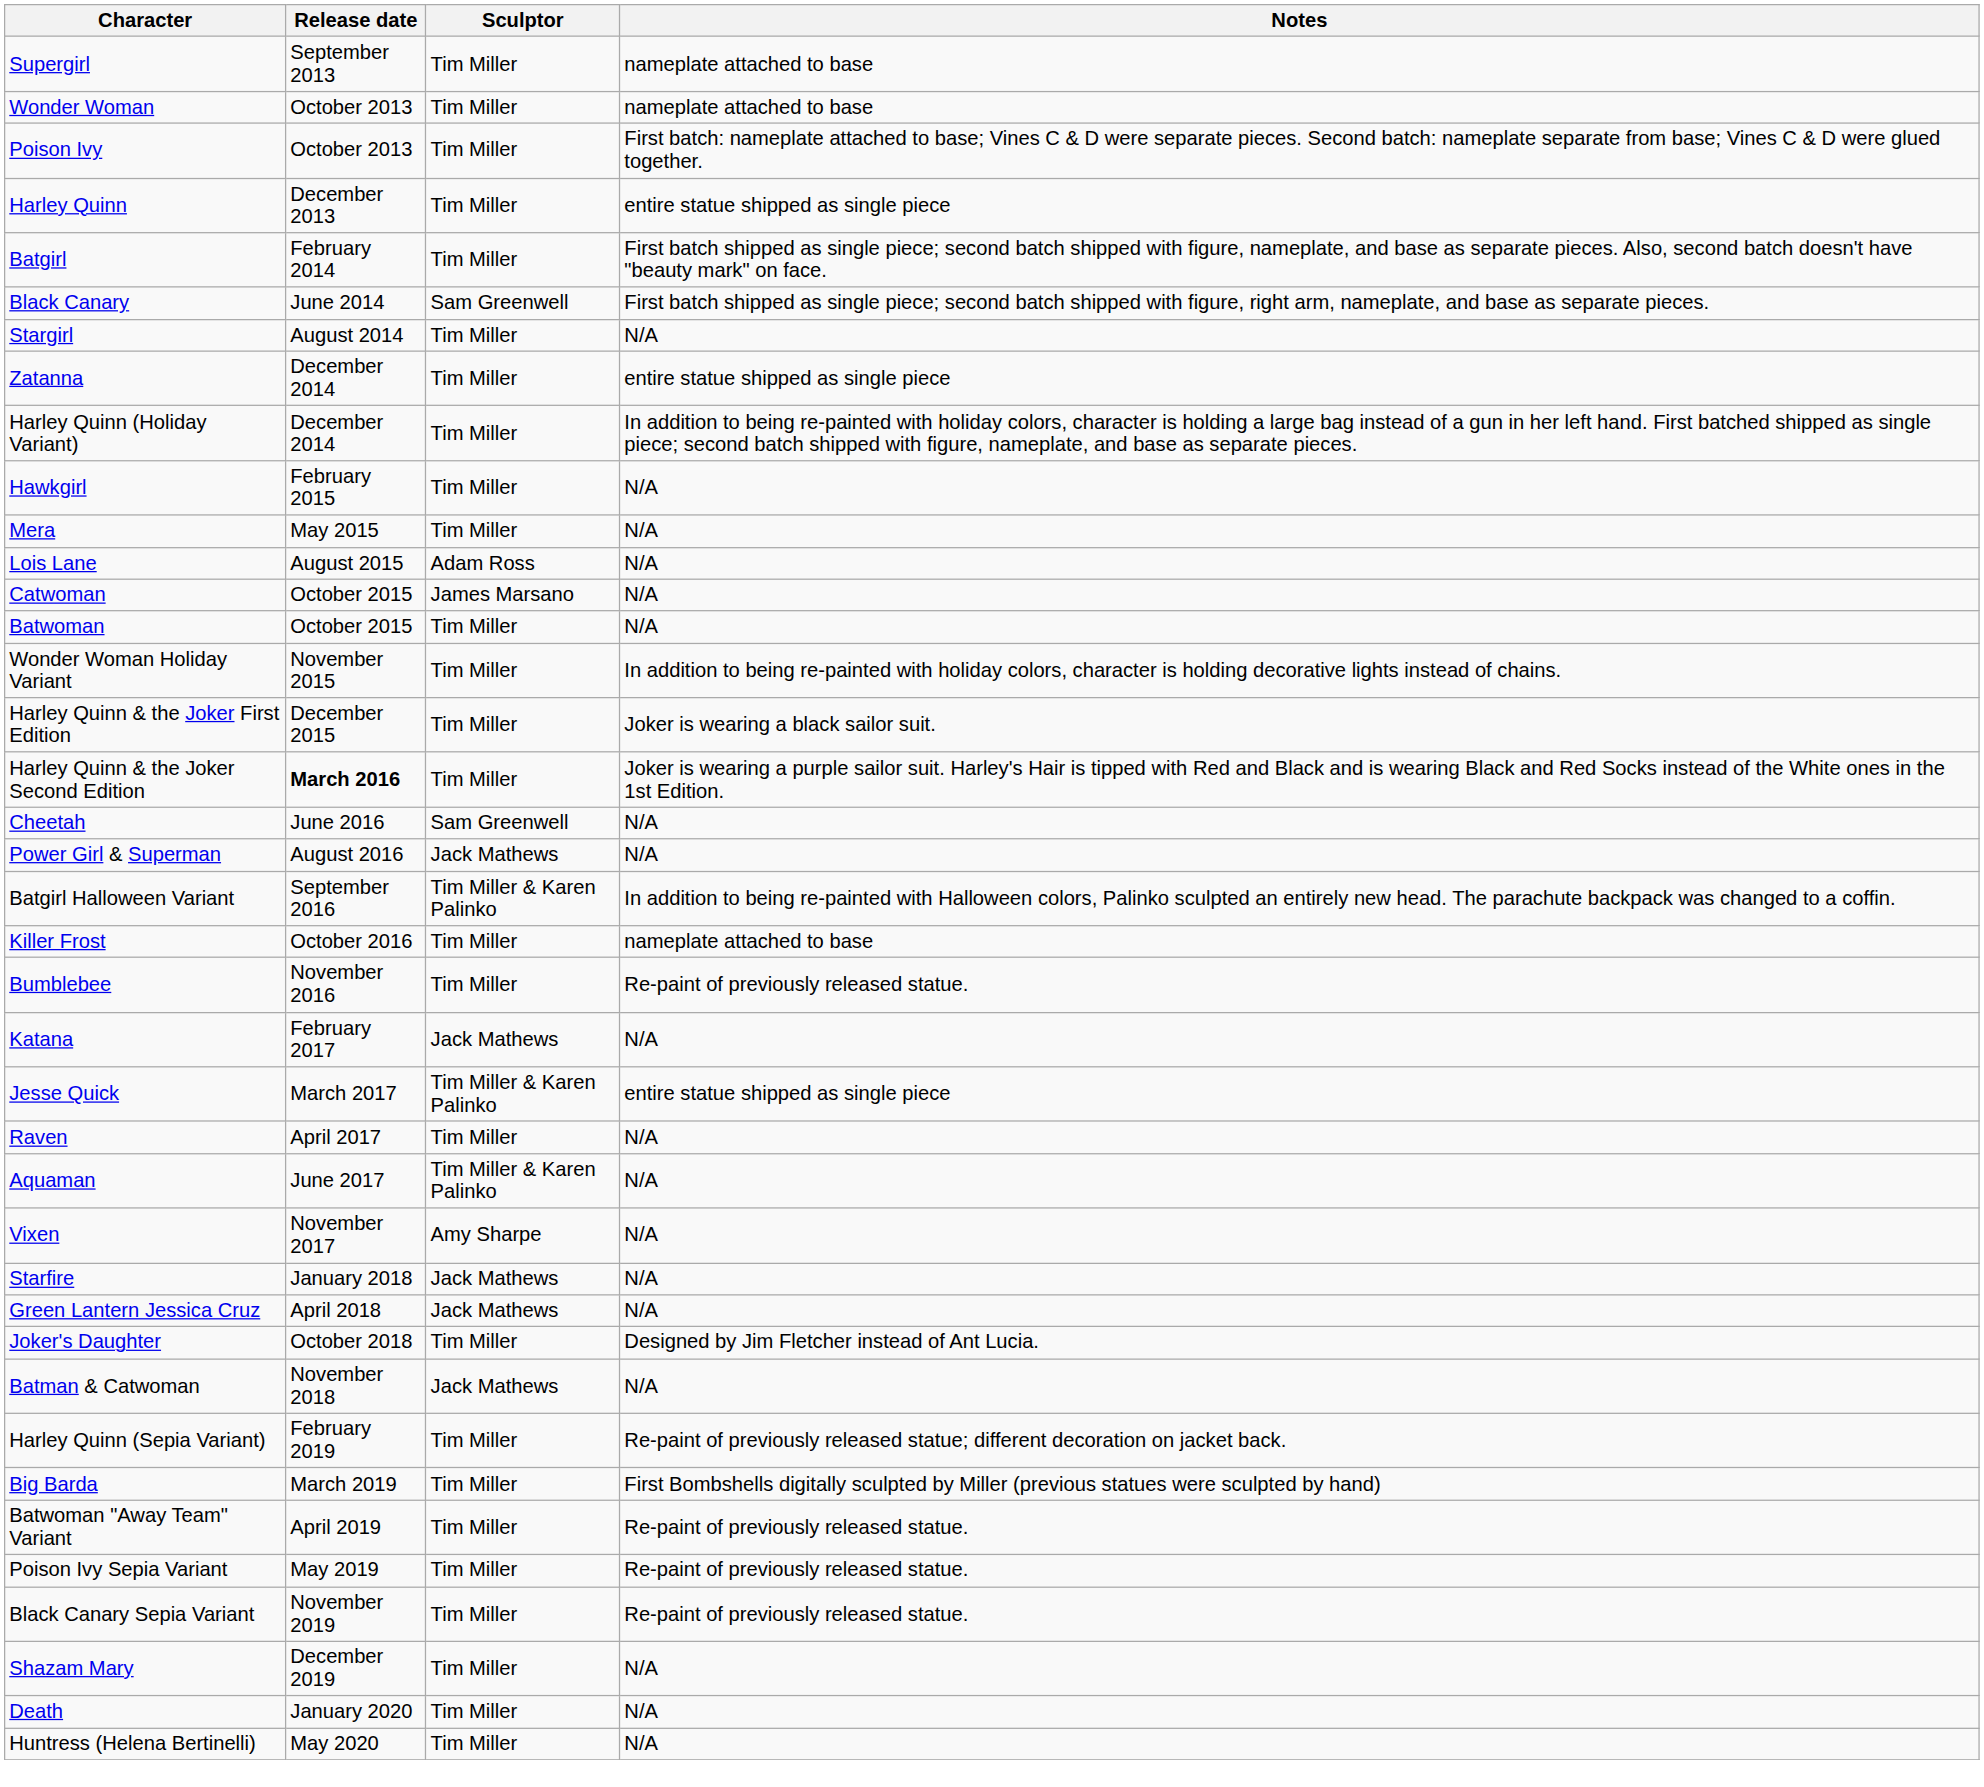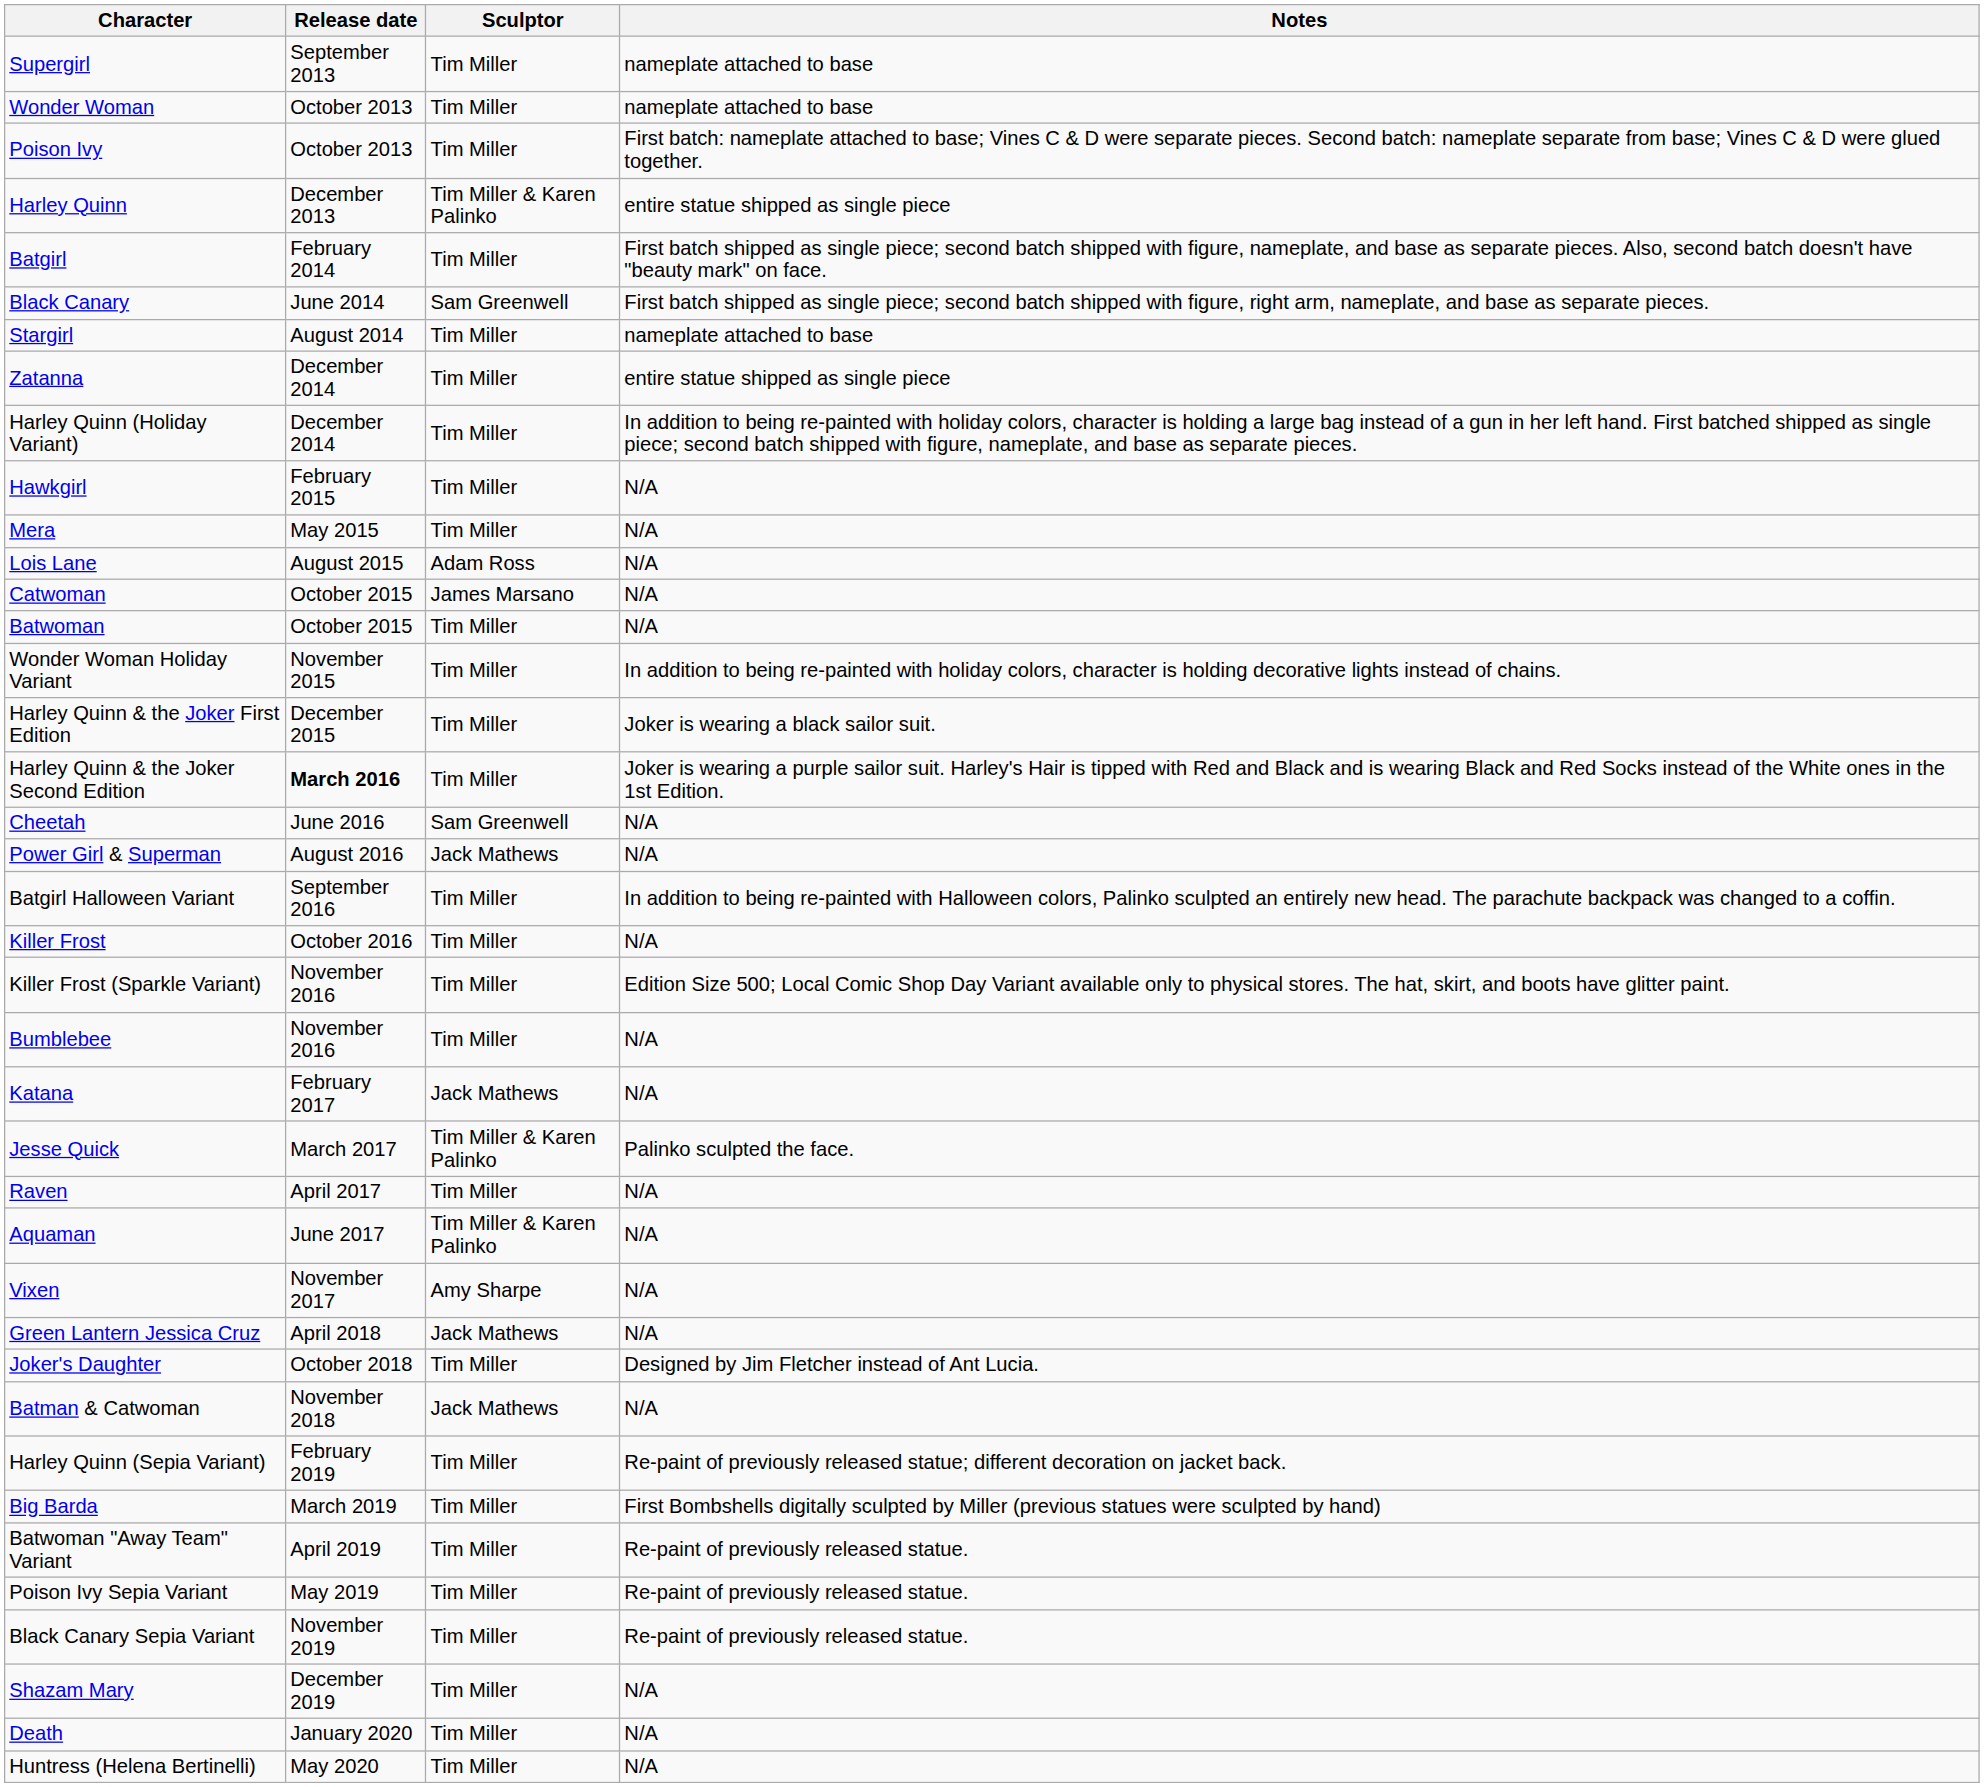Harley Quinn | Sculptor: Tim Miller -> Tim Miller & Karen Palinko
Stargirl | Notes: N/A -> nameplate attached to base
Batgirl Halloween Variant | Sculptor: Tim Miller & Karen Palinko -> Tim Miller
Killer Frost | Notes: nameplate attached to base -> N/A
+ row: Killer Frost (Sparkle Variant) | November 2016 | Tim Miller | Edition Size 500; Local Comic Shop Day Variant available only to physical stores. The hat, skirt, and boots have glitter paint.
Bumblebee | Notes: Re-paint of previously released statue. -> N/A
Jesse Quick | Notes: entire statue shipped as single piece -> Palinko sculpted the face.
- row: Starfire | January 2018 | Jack Mathews | N/A
